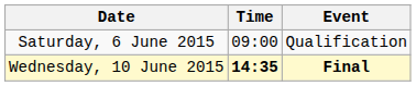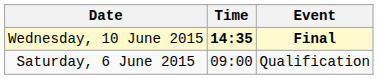rows swapped: Saturday, 6 June 2015 <-> Wednesday, 10 June 2015
